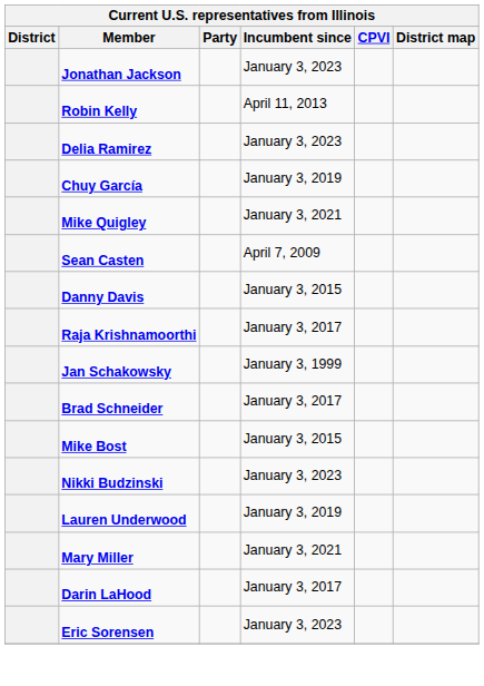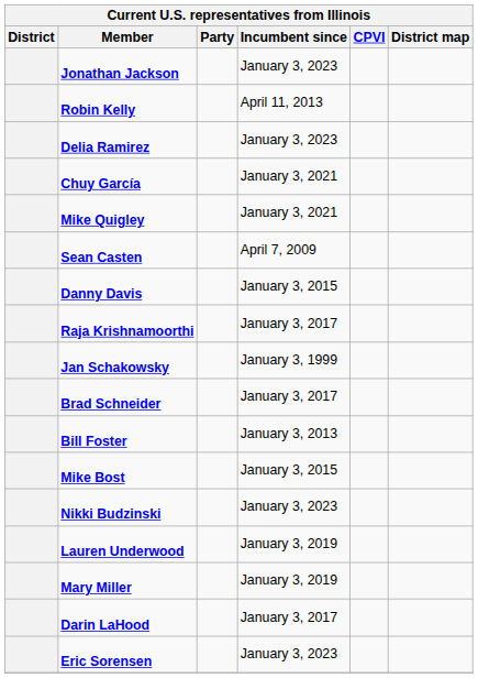Chuy García | Incumbent since: January 3, 2019 -> January 3, 2021
+ row: Bill Foster | January 3, 2013
Mary Miller | Incumbent since: January 3, 2021 -> January 3, 2019
